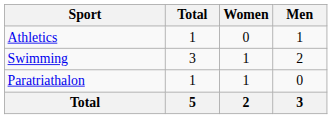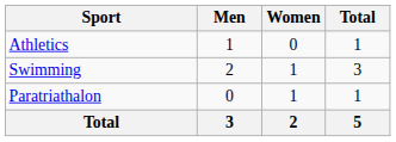columns swapped: Men <-> Total
